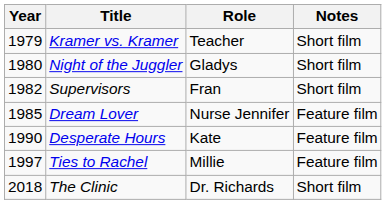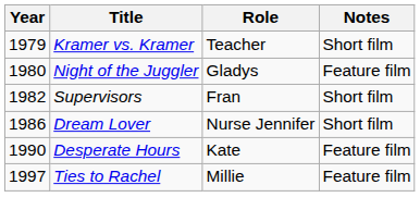Night of the Juggler | Notes: Short film -> Feature film
Dream Lover | Year: 1985 -> 1986
Dream Lover | Notes: Feature film -> Short film
- row: 2018 | The Clinic | Dr. Richards | Short film
